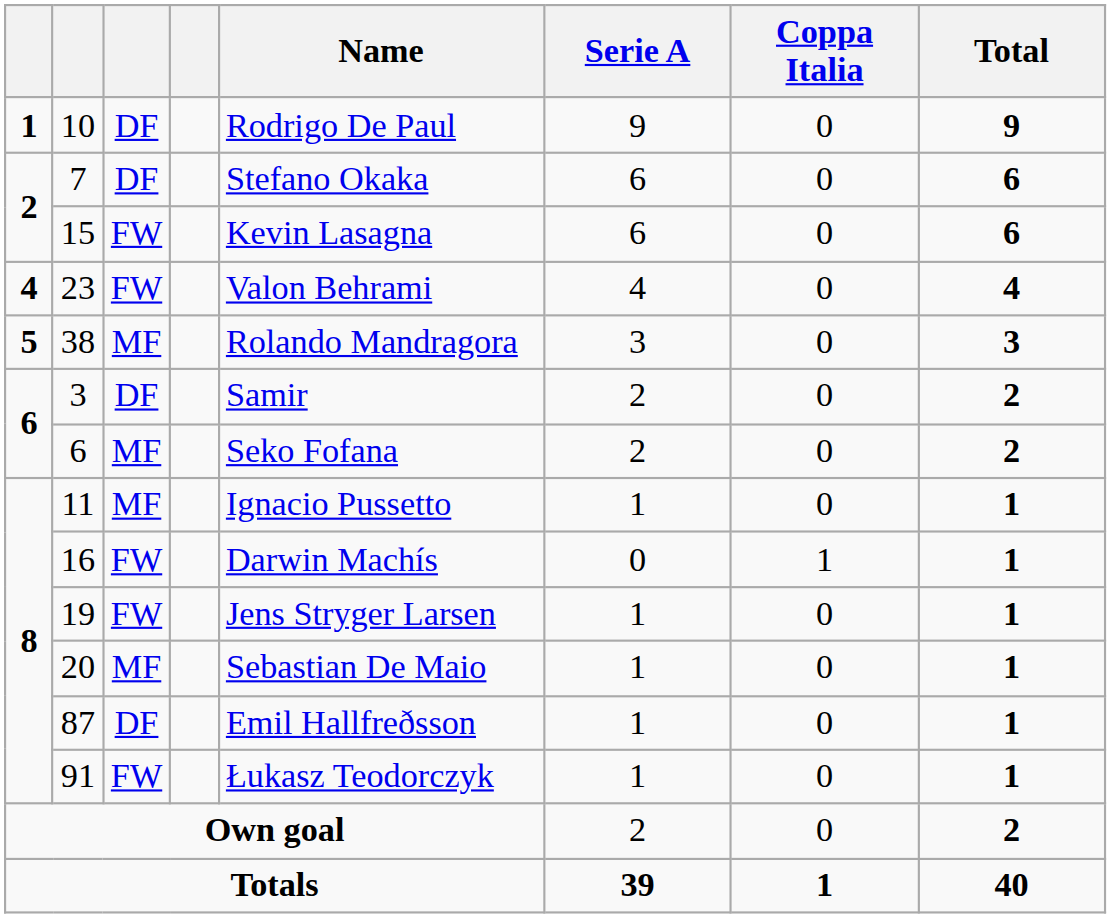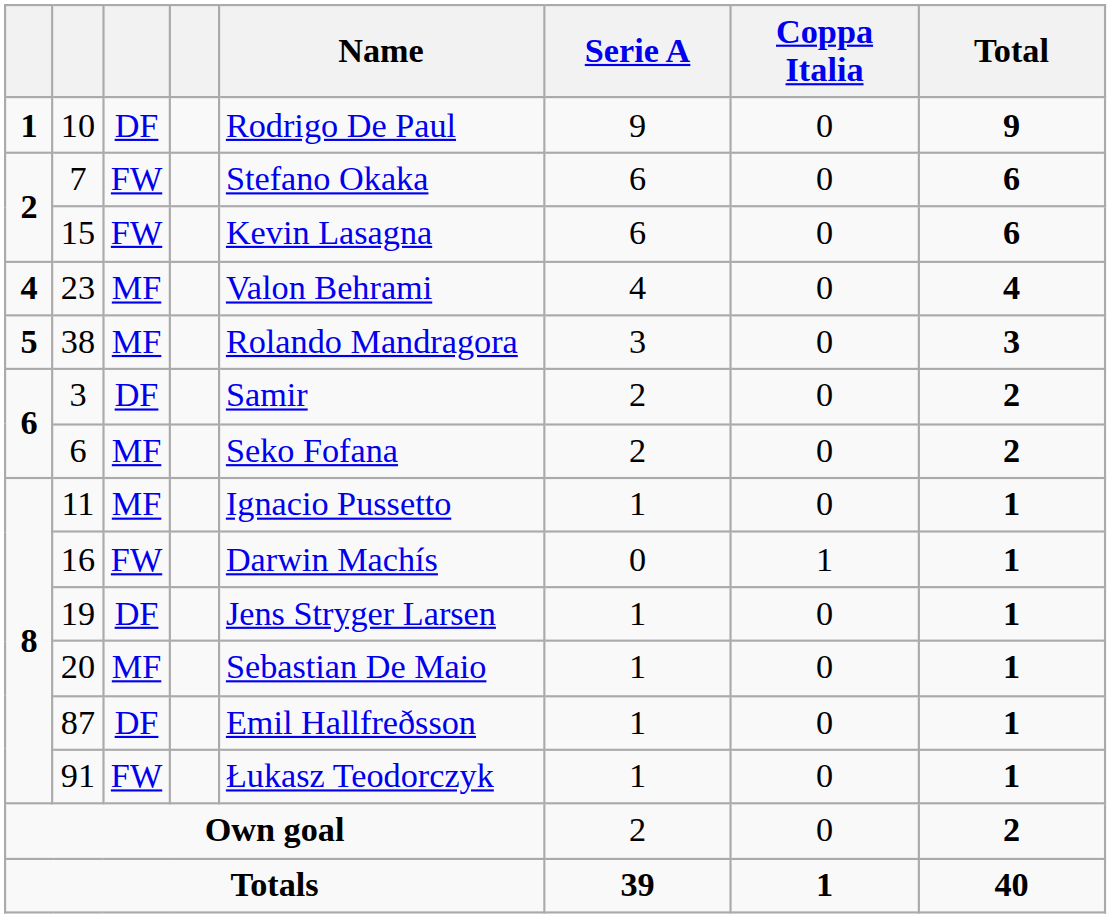7 | column 3: DF -> FW
23 | column 3: FW -> MF
19 | column 3: FW -> DF
